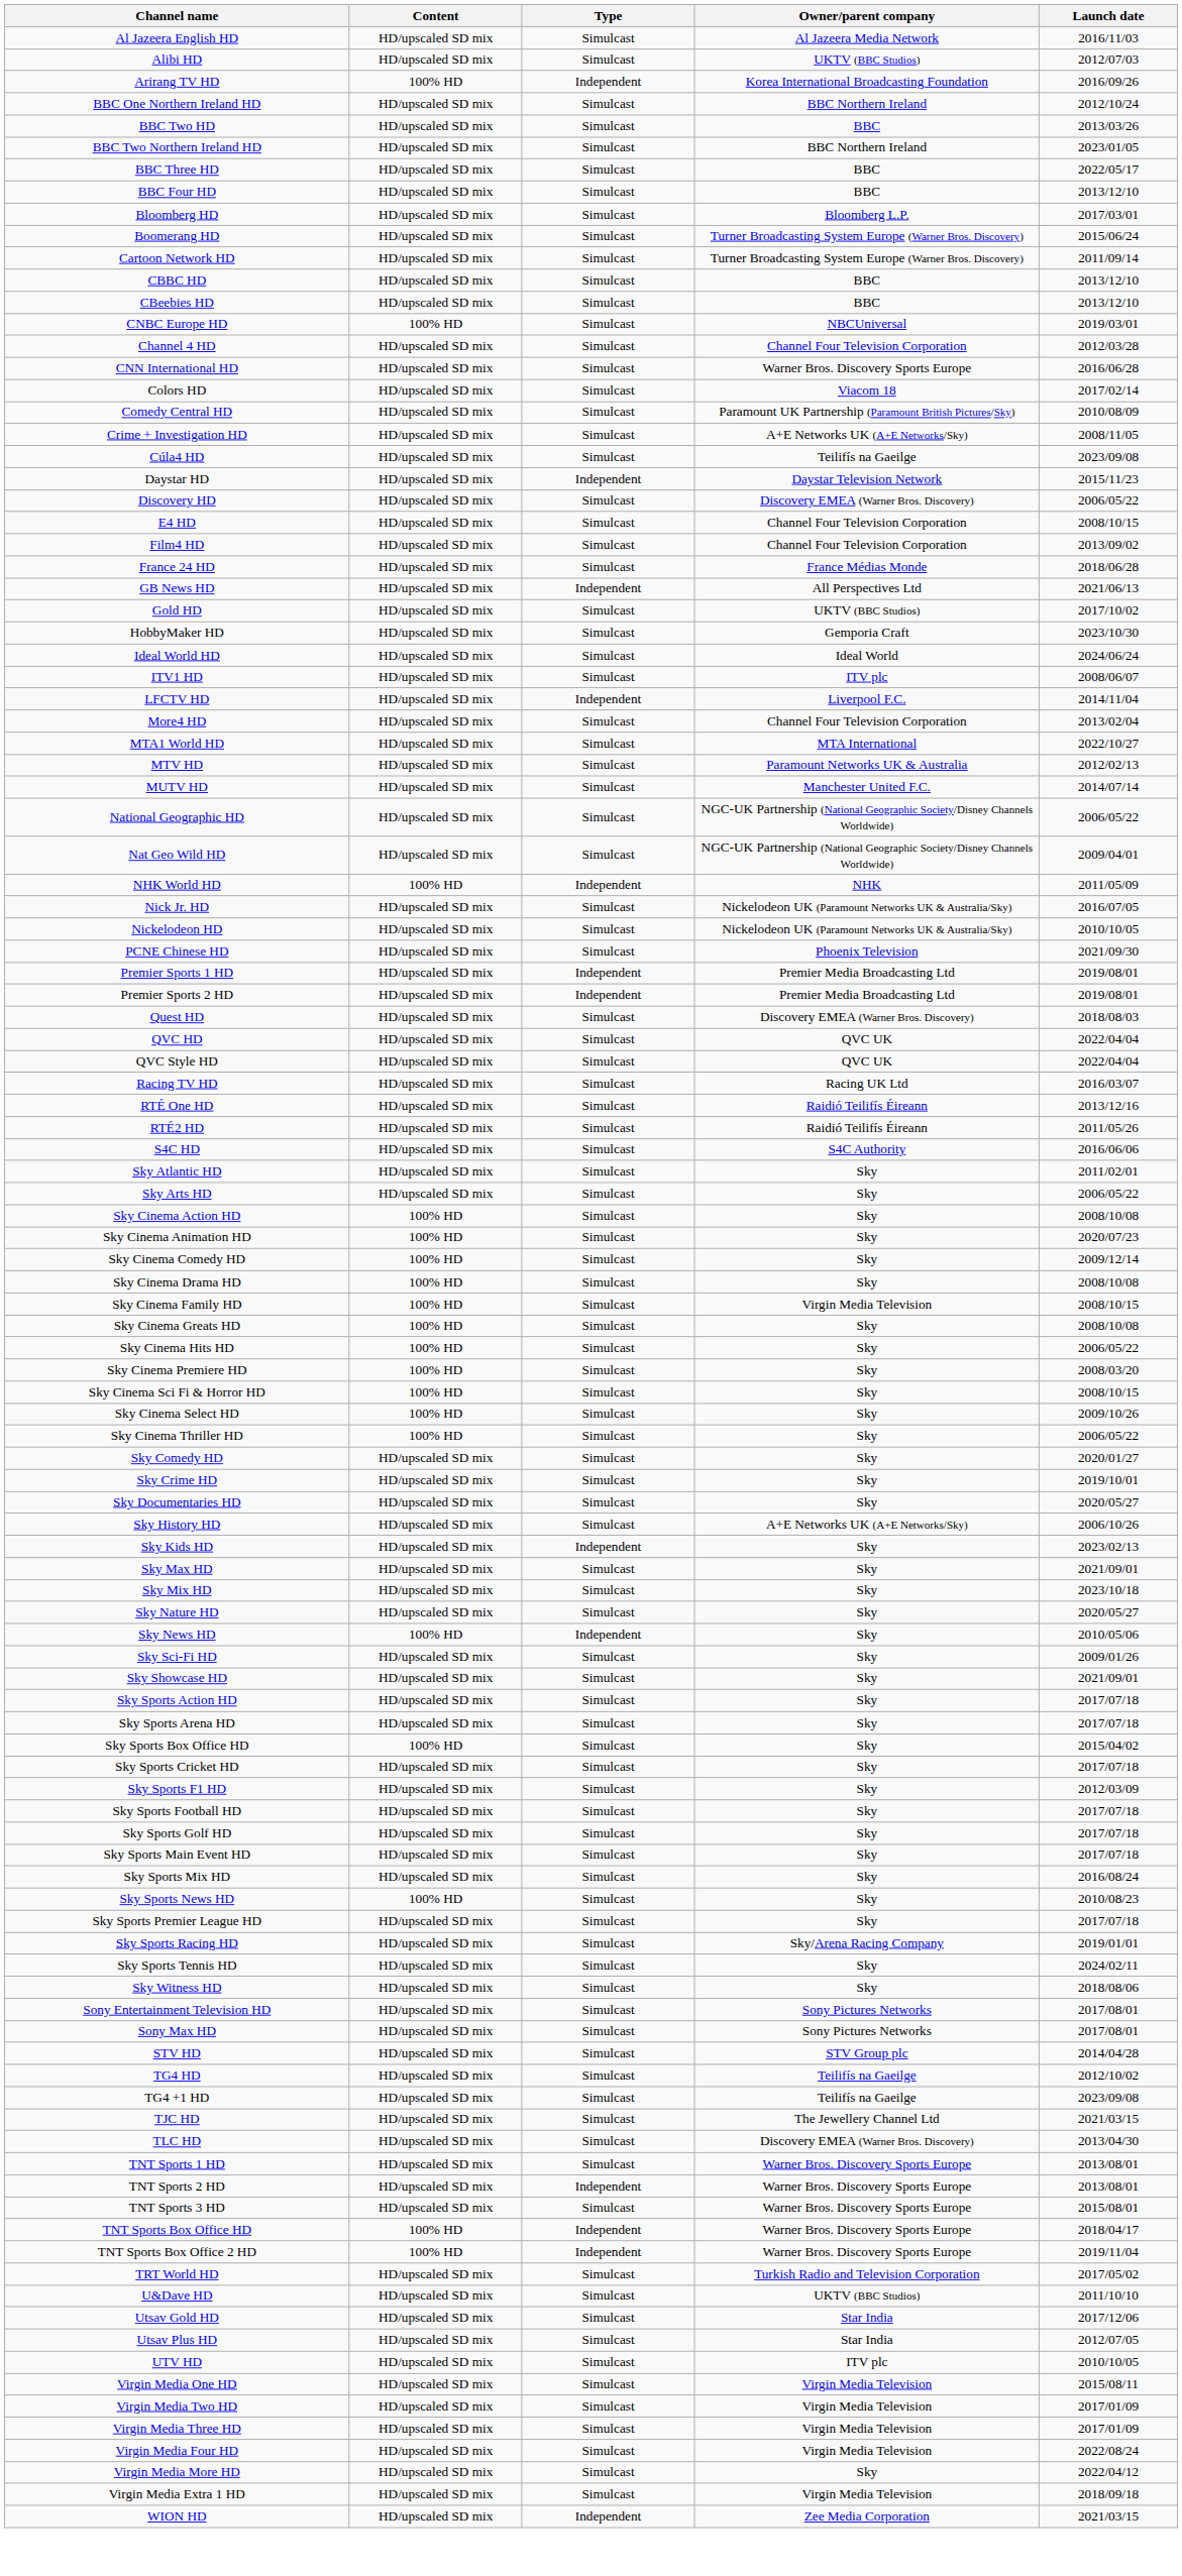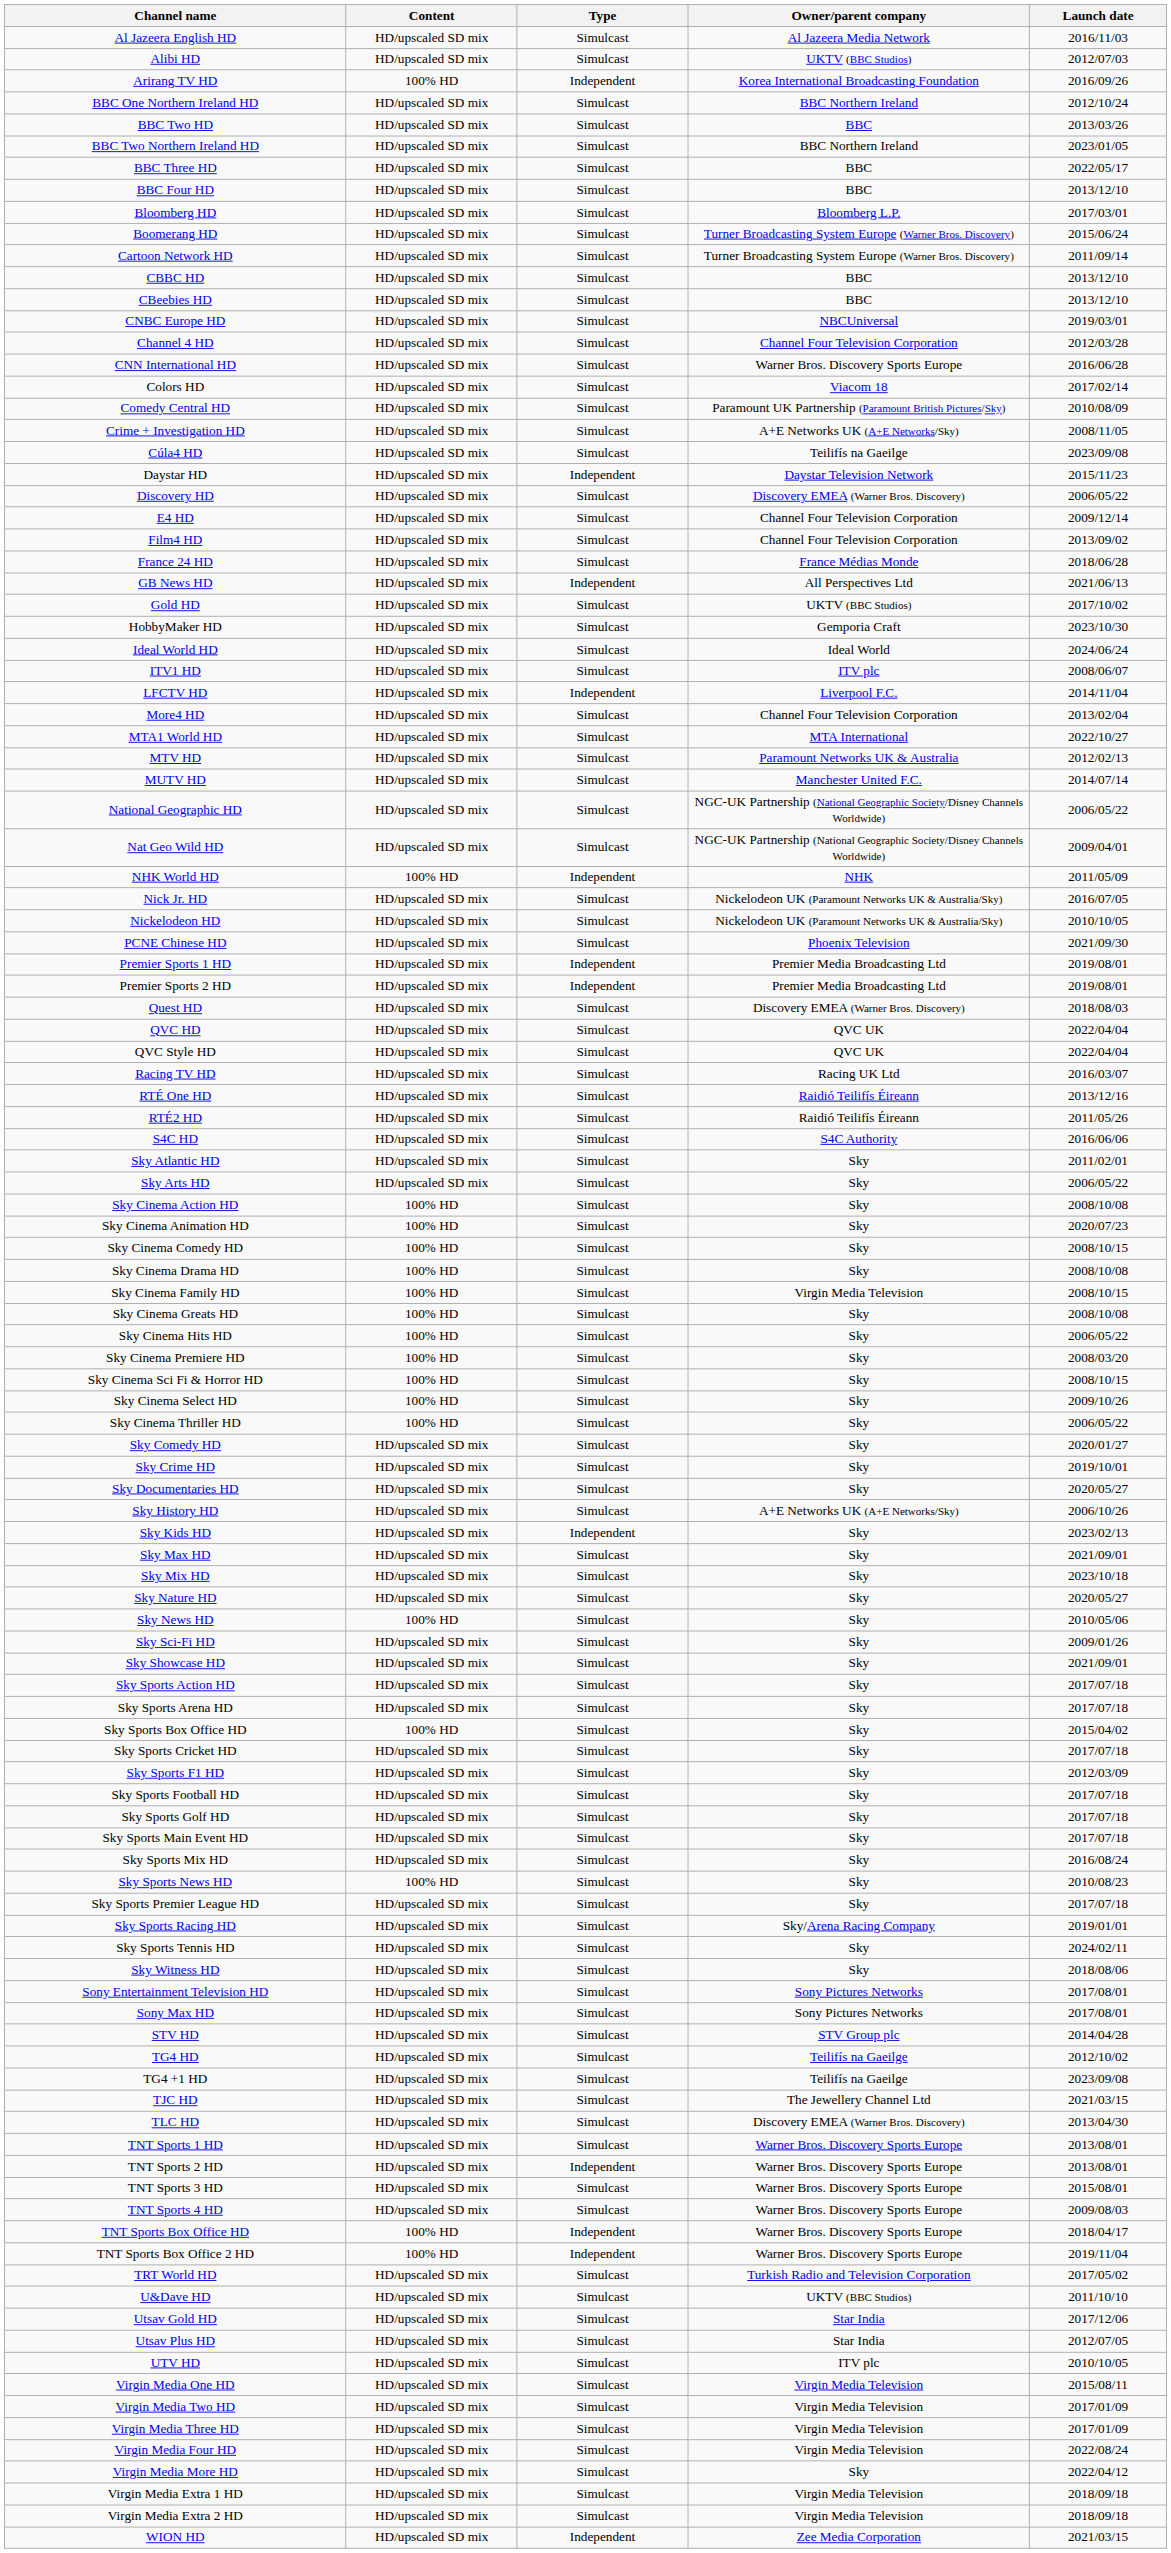CNBC Europe HD | Content: 100% HD -> HD/upscaled SD mix
E4 HD | Launch date: 2008/10/15 -> 2009/12/14
Sky Cinema Comedy HD | Launch date: 2009/12/14 -> 2008/10/15
Sky News HD | Type: Independent -> Simulcast
+ row: TNT Sports 4 HD | HD/upscaled SD mix | Simulcast | Warner Bros. Discovery Sports Europe | 2009/08/03
+ row: Virgin Media Extra 2 HD | HD/upscaled SD mix | Simulcast | Virgin Media Television | 2018/09/18
